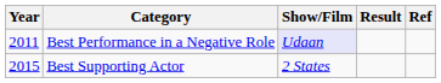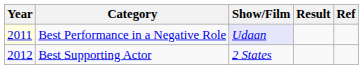Best Performance in a Negative Role | Year: no background -> lightyellow background
Best Supporting Actor | Year: 2015 -> 2012
